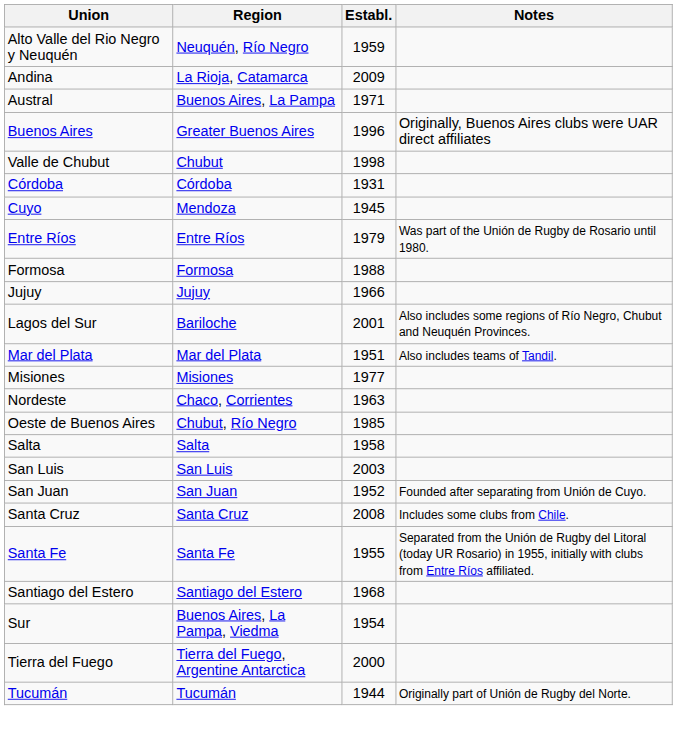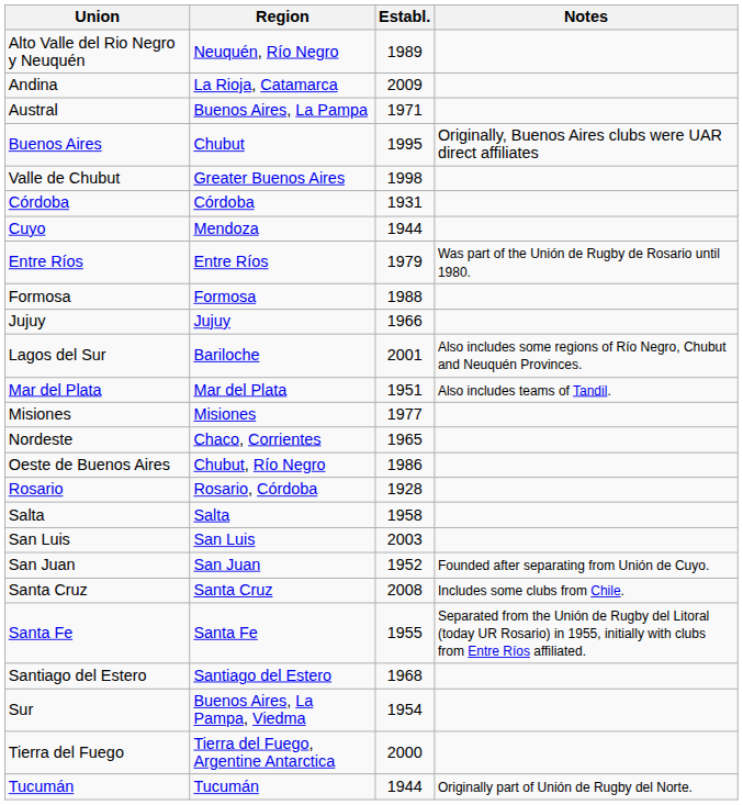Alto Valle del Rio Negro y Neuquén | Establ.: 1959 -> 1989
Buenos Aires | Region: Greater Buenos Aires -> Chubut
Buenos Aires | Establ.: 1996 -> 1995
Valle de Chubut | Region: Chubut -> Greater Buenos Aires
Cuyo | Establ.: 1945 -> 1944
Nordeste | Establ.: 1963 -> 1965
Oeste de Buenos Aires | Establ.: 1985 -> 1986
+ row: Rosario | Rosario, Córdoba | 1928
